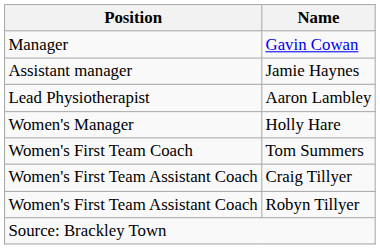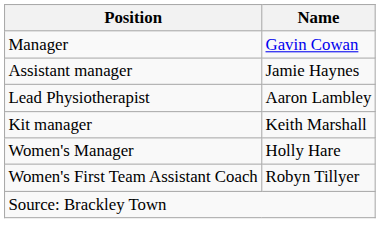+ row: Kit manager | Keith Marshall
- row: Women's First Team Coach | Tom Summers
- row: Women's First Team Assistant Coach | Craig Tillyer
